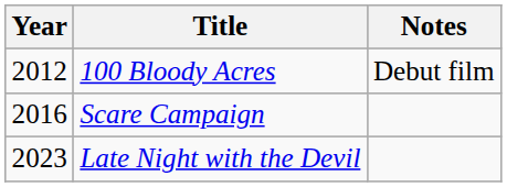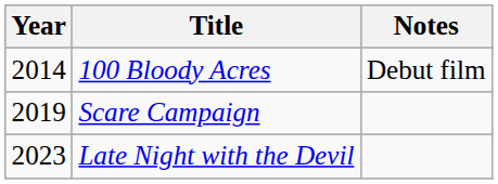100 Bloody Acres | Year: 2012 -> 2014
Scare Campaign | Year: 2016 -> 2019
